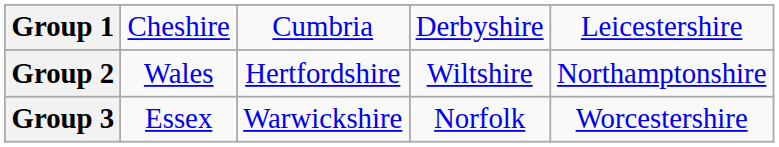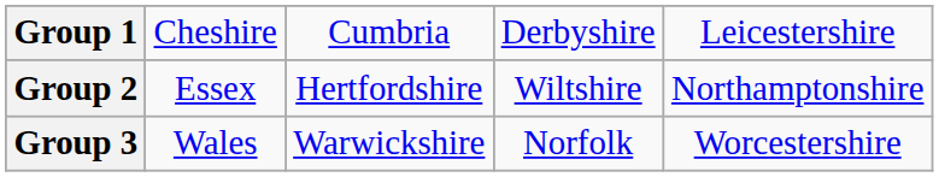Group 2 | column 2: Wales -> Essex
Group 3 | column 2: Essex -> Wales
